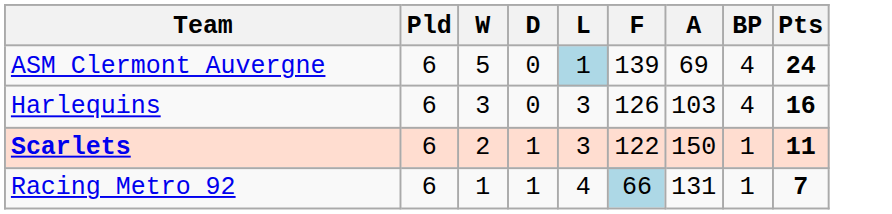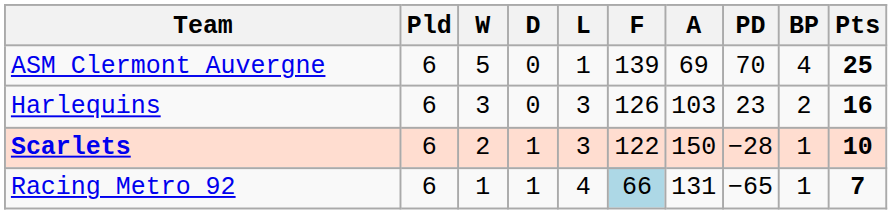+ column: PD | 70 | 23 | −28 | −65
ASM Clermont Auvergne | L: lightblue background -> no background
ASM Clermont Auvergne | Pts: 24 -> 25
Harlequins | BP: 4 -> 2
Scarlets | Pts: 11 -> 10
